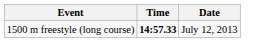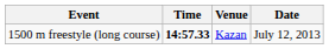+ column: Venue | Kazan
